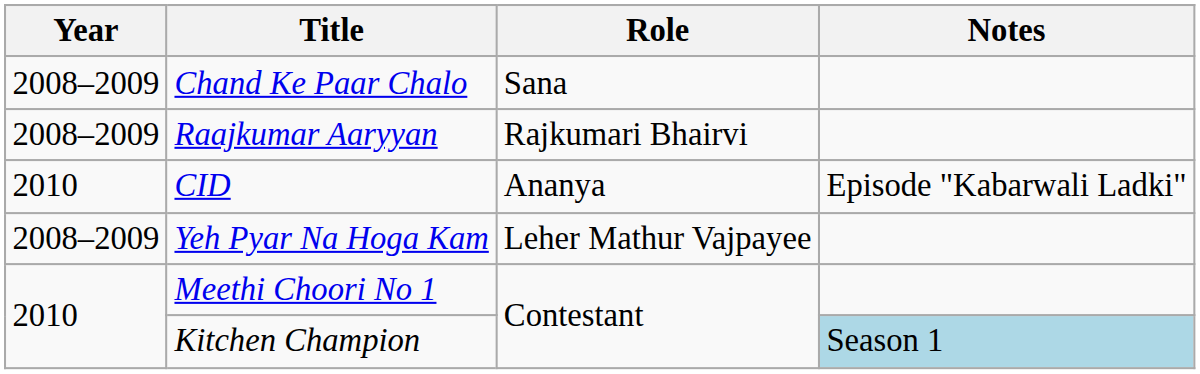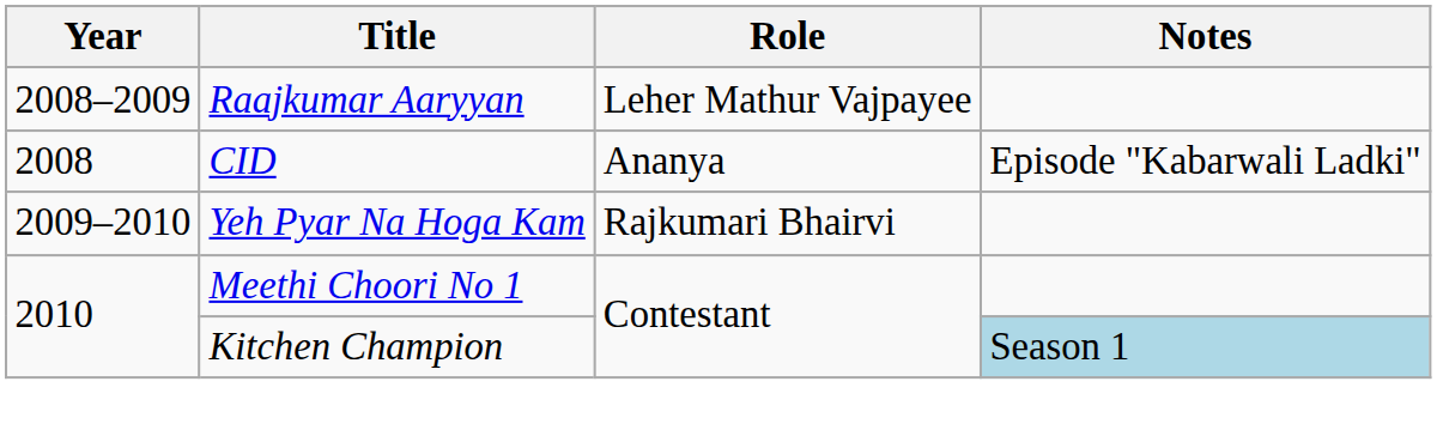- row: 2008–2009 | Chand Ke Paar Chalo | Sana
Raajkumar Aaryyan | Role: Rajkumari Bhairvi -> Leher Mathur Vajpayee
CID | Year: 2010 -> 2008
Yeh Pyar Na Hoga Kam | Year: 2008–2009 -> 2009–2010
Yeh Pyar Na Hoga Kam | Role: Leher Mathur Vajpayee -> Rajkumari Bhairvi
